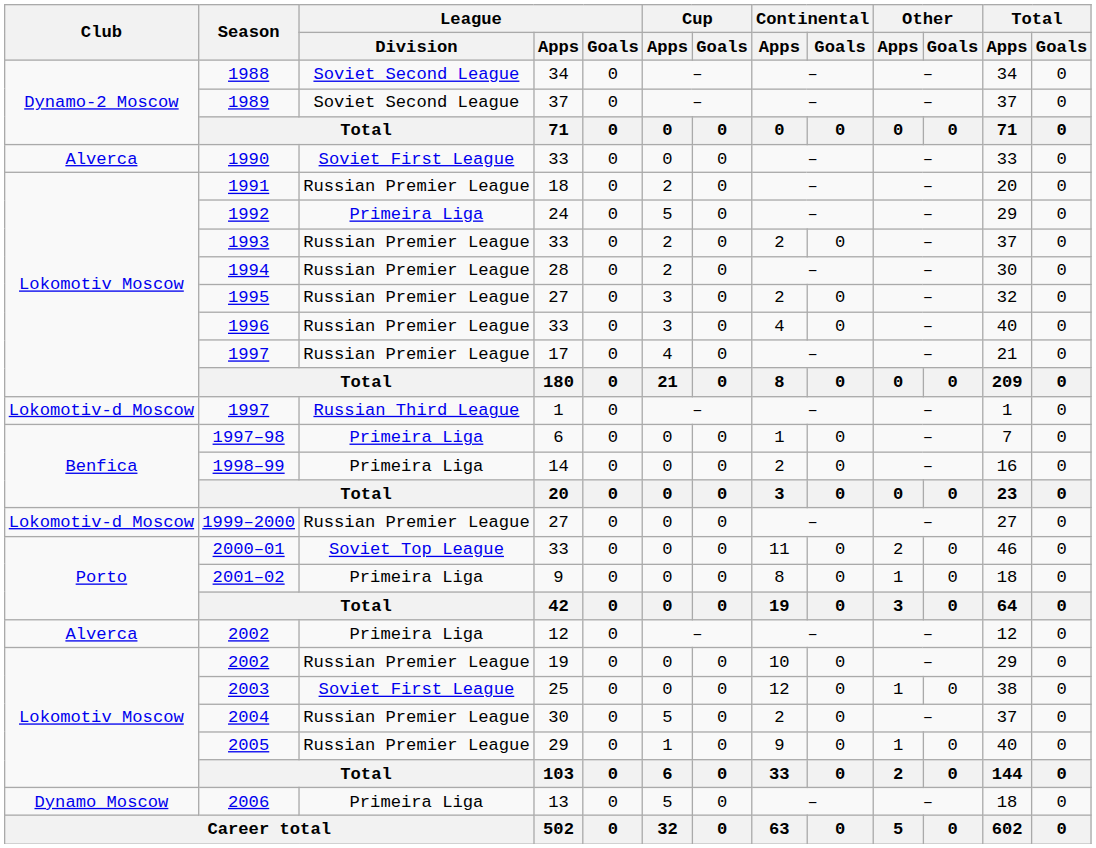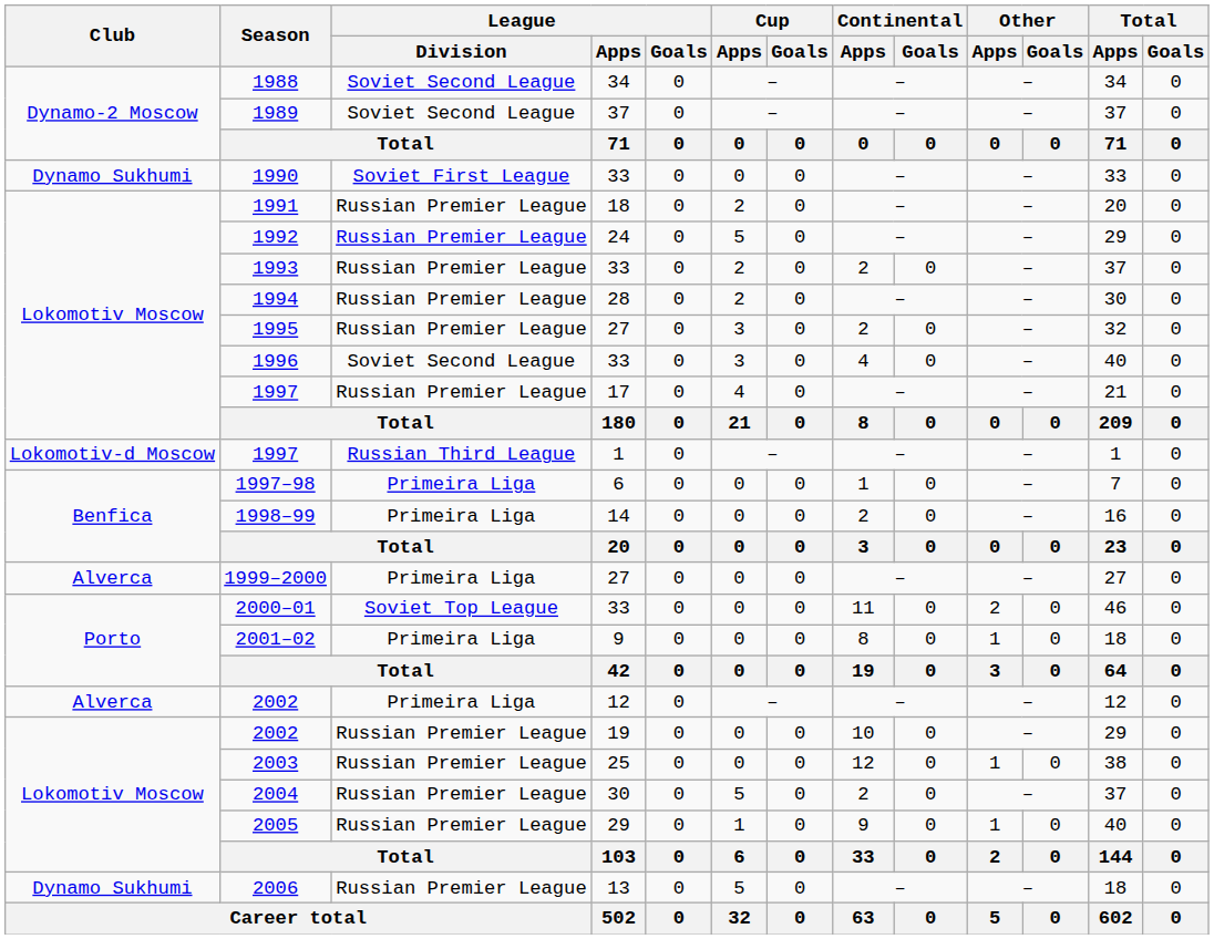1990 | Club: Alverca -> Dynamo Sukhumi
1992 | League / Division: Primeira Liga -> Russian Premier League
1996 | League / Division: Russian Premier League -> Soviet Second League
1999–2000 | Club: Lokomotiv-d Moscow -> Alverca
1999–2000 | League / Division: Russian Premier League -> Primeira Liga
2003 | League / Division: Soviet First League -> Russian Premier League
2006 | Club: Dynamo Moscow -> Dynamo Sukhumi
2006 | League / Division: Primeira Liga -> Russian Premier League
